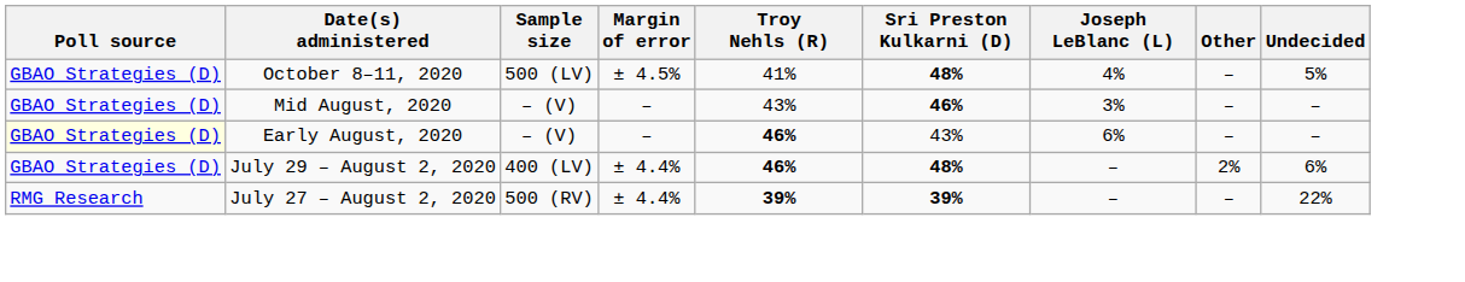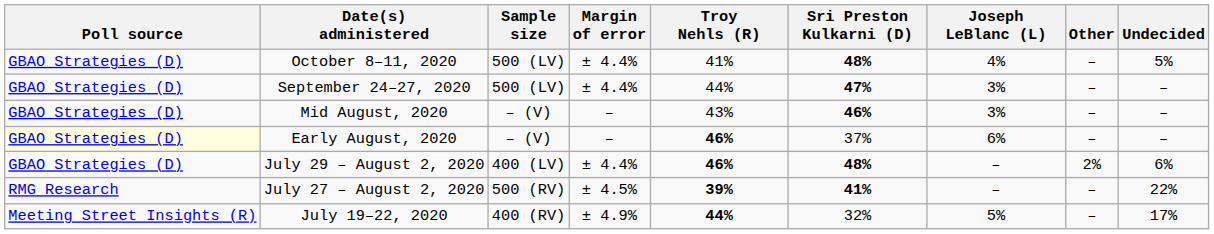October 8–11, 2020 | Margin of error: ± 4.5% -> ± 4.4%
+ row: GBAO Strategies (D) | September 24–27, 2020 | 500 (LV) | ± 4.4% | 44% | 47% | 3% | – | –
Early August, 2020 | Sri Preston Kulkarni (D): 43% -> 37%
July 27 – August 2, 2020 | Margin of error: ± 4.4% -> ± 4.5%
July 27 – August 2, 2020 | Sri Preston Kulkarni (D): 39% -> 41%
+ row: Meeting Street Insights (R) | July 19–22, 2020 | 400 (RV) | ± 4.9% | 44% | 32% | 5% | – | 17%
